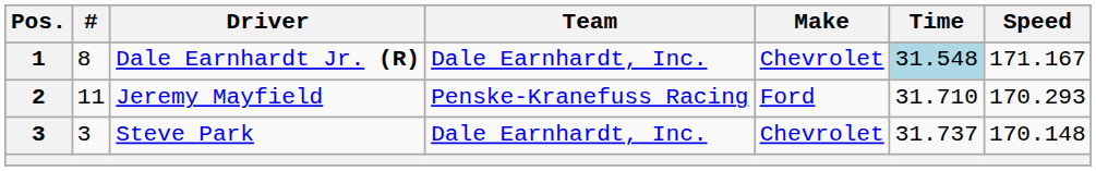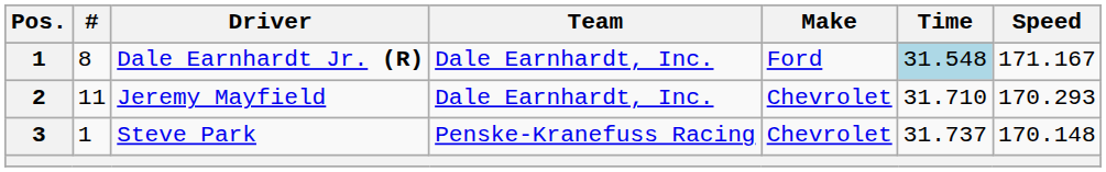Dale Earnhardt Jr. (R) | Make: Chevrolet -> Ford
Jeremy Mayfield | Team: Penske-Kranefuss Racing -> Dale Earnhardt, Inc.
Jeremy Mayfield | Make: Ford -> Chevrolet
Steve Park | #: 3 -> 1
Steve Park | Team: Dale Earnhardt, Inc. -> Penske-Kranefuss Racing
